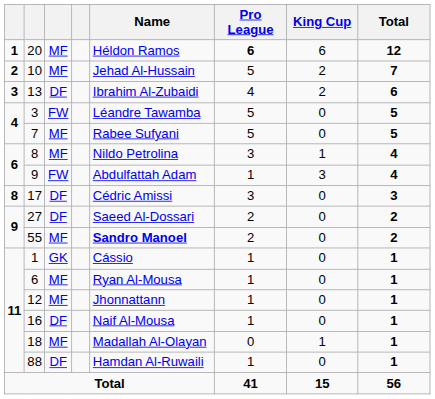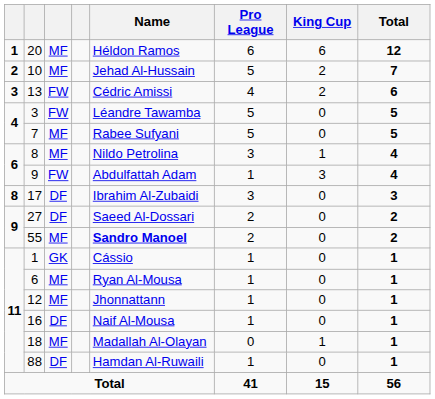20 | Pro League: bold -> normal
13 | column 3: DF -> FW
13 | Name: Ibrahim Al-Zubaidi -> Cédric Amissi
17 | Name: Cédric Amissi -> Ibrahim Al-Zubaidi
